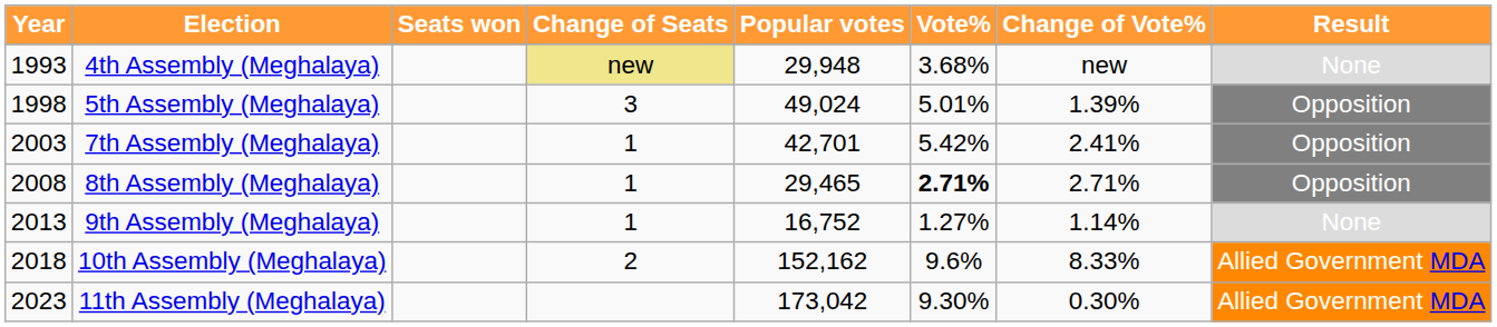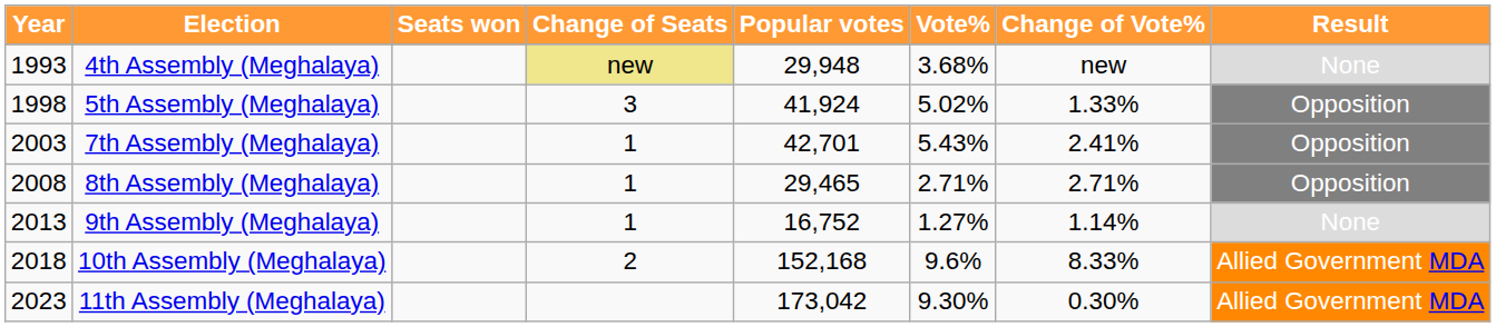5th Assembly (Meghalaya) | Popular votes: 49,024 -> 41,924
5th Assembly (Meghalaya) | Vote%: 5.01% -> 5.02%
5th Assembly (Meghalaya) | Change of Vote%: 1.39% -> 1.33%
7th Assembly (Meghalaya) | Vote%: 5.42% -> 5.43%
8th Assembly (Meghalaya) | Vote%: bold -> normal
10th Assembly (Meghalaya) | Popular votes: 152,162 -> 152,168
